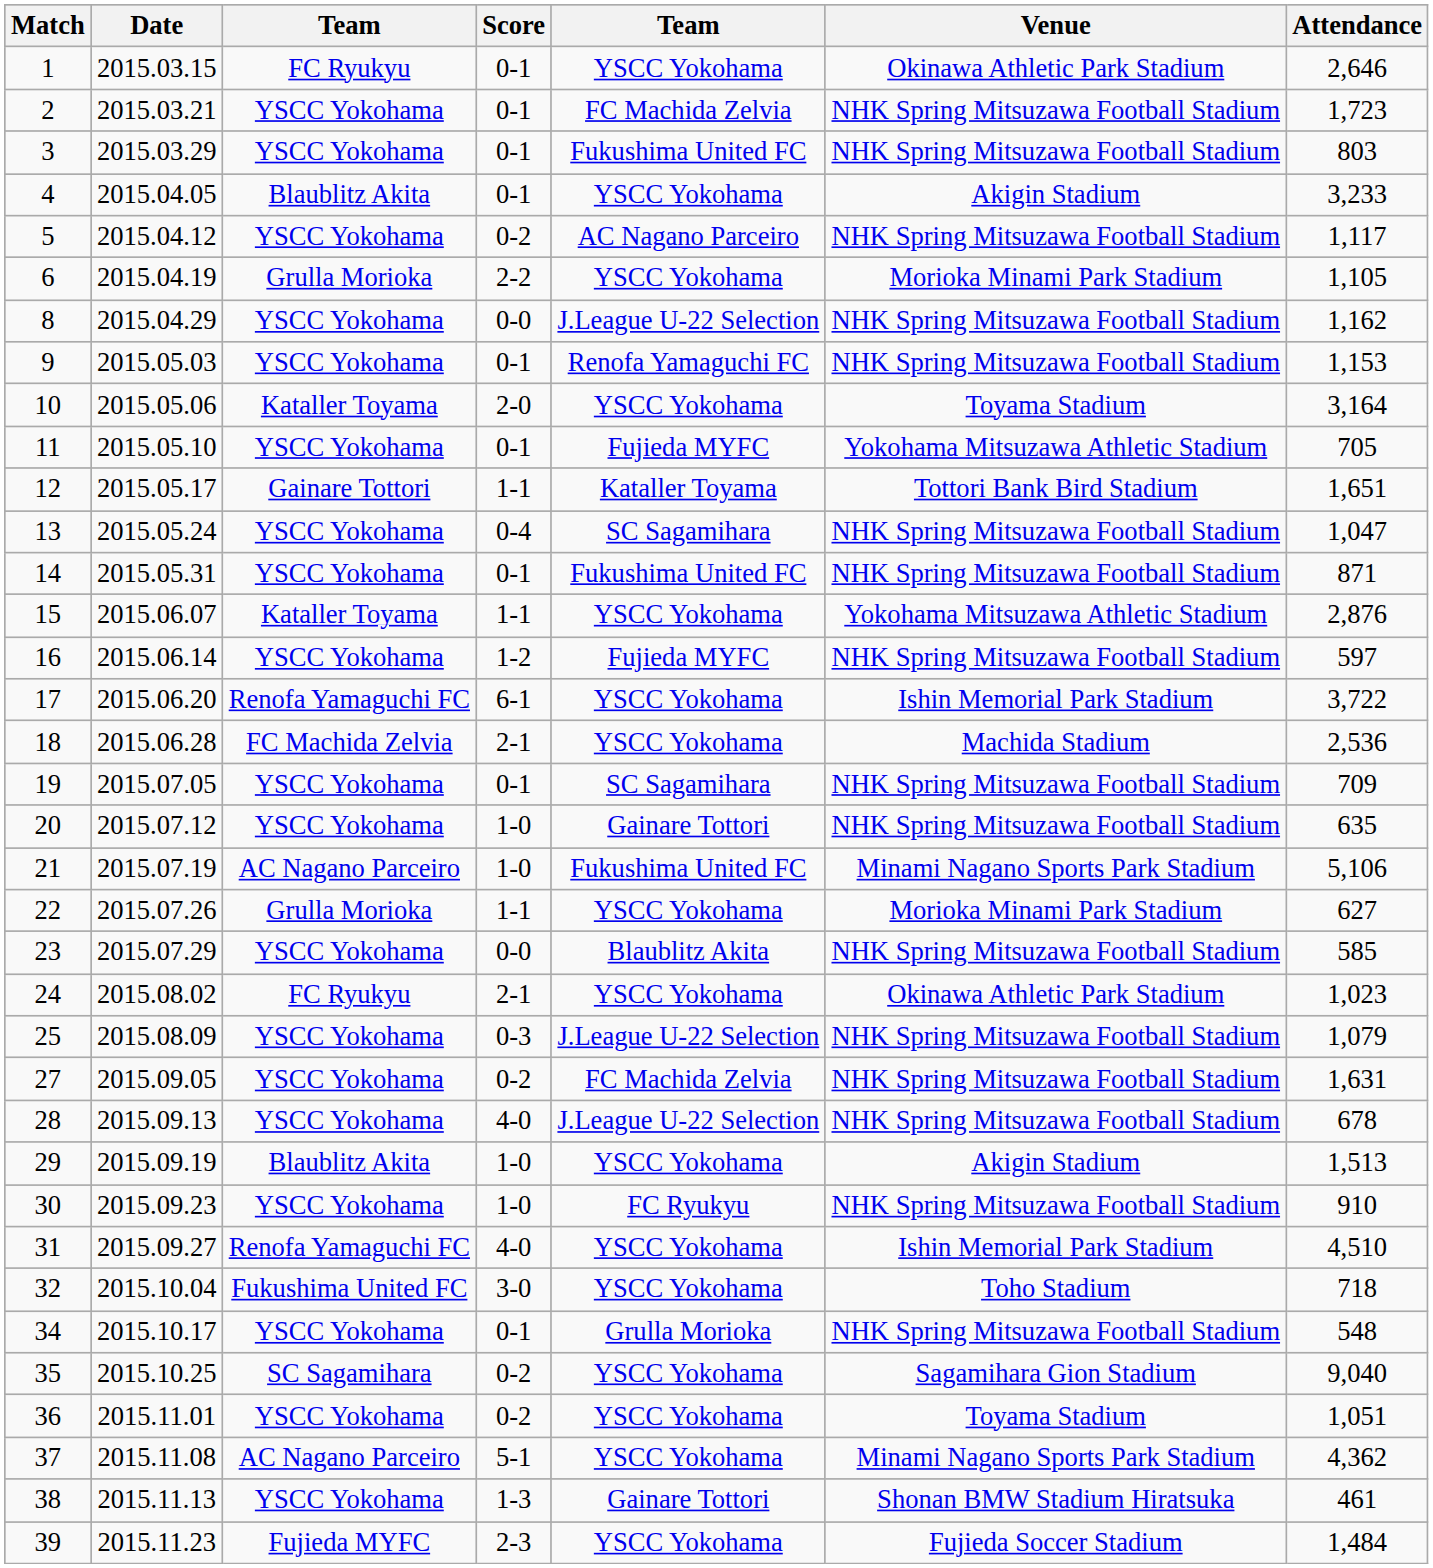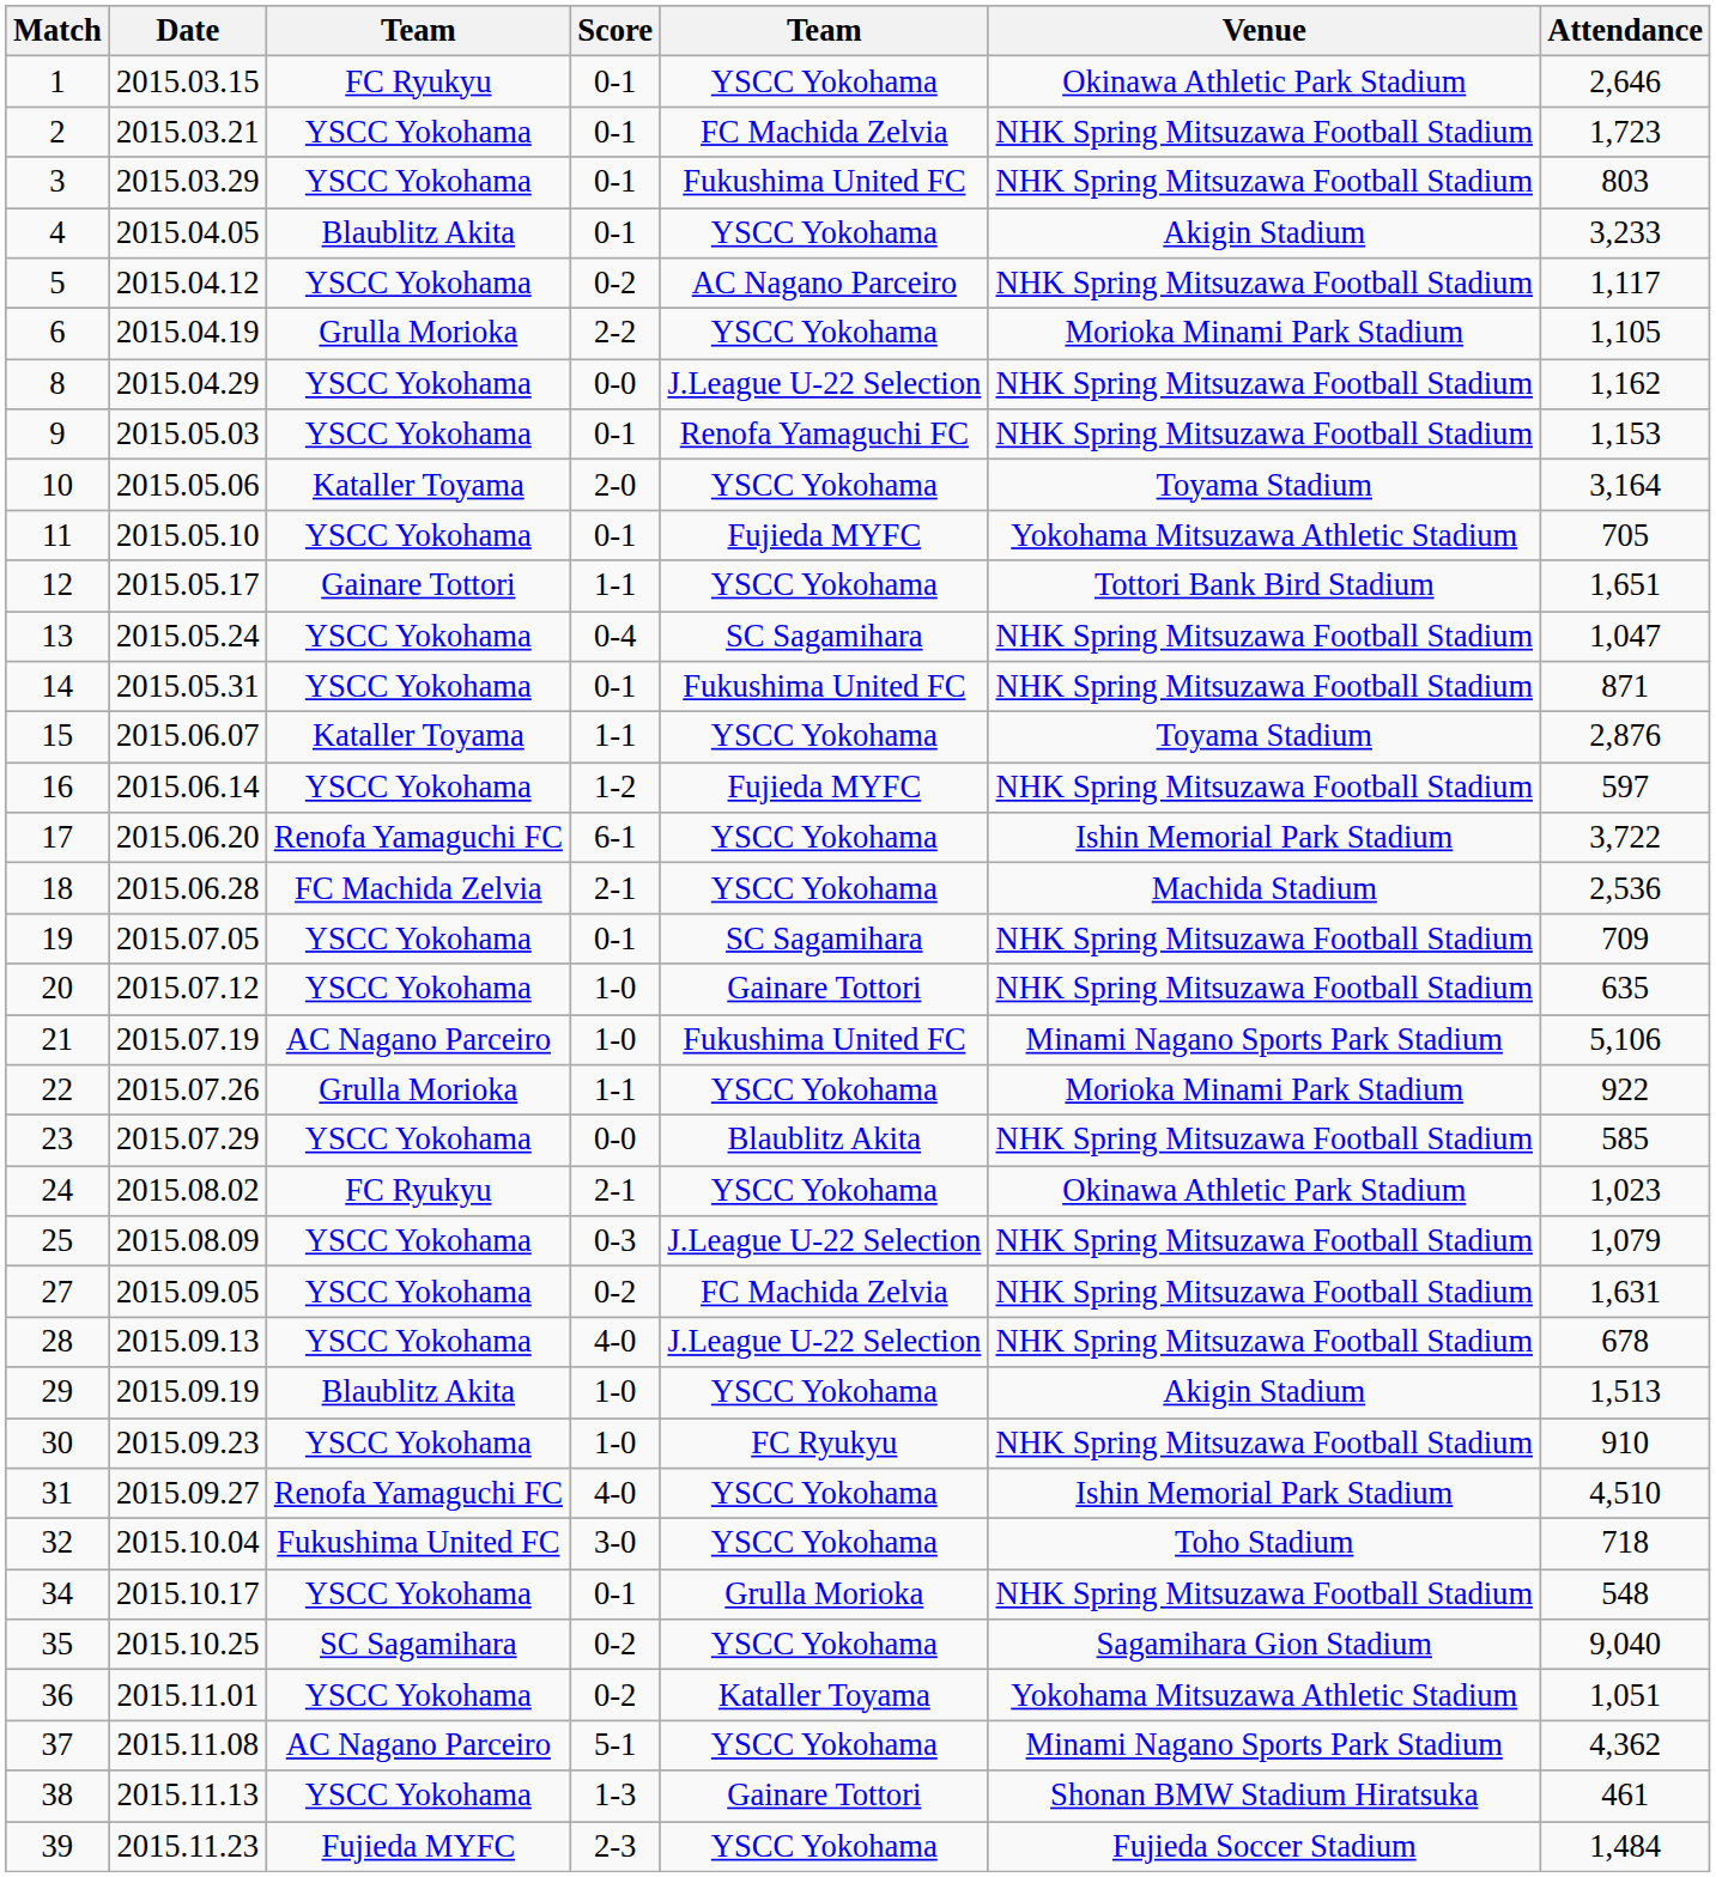12 | column 5: Kataller Toyama -> YSCC Yokohama
15 | Venue: Yokohama Mitsuzawa Athletic Stadium -> Toyama Stadium
22 | Attendance: 627 -> 922
36 | column 5: YSCC Yokohama -> Kataller Toyama
36 | Venue: Toyama Stadium -> Yokohama Mitsuzawa Athletic Stadium
